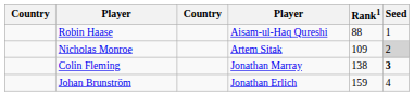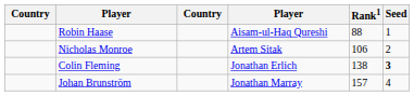Nicholas Monroe | Rank1: 109 -> 106
Nicholas Monroe | Seed: lightgrey background -> no background
Colin Fleming | column 4: Jonathan Marray -> Jonathan Erlich
Johan Brunström | column 4: Jonathan Erlich -> Jonathan Marray
Johan Brunström | Rank1: 159 -> 157
